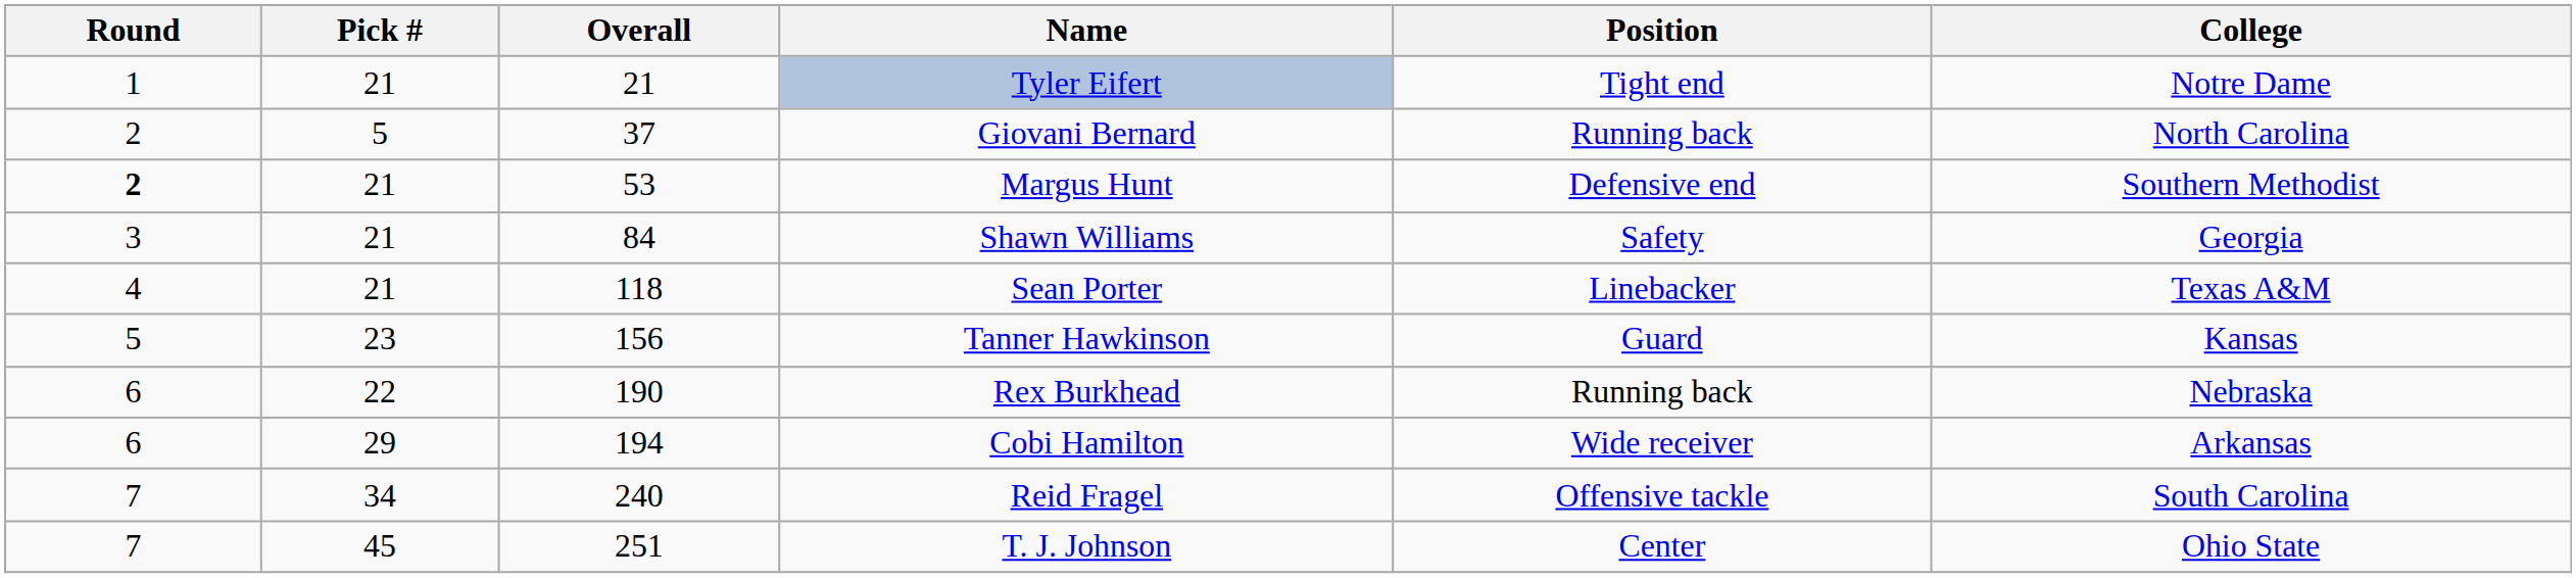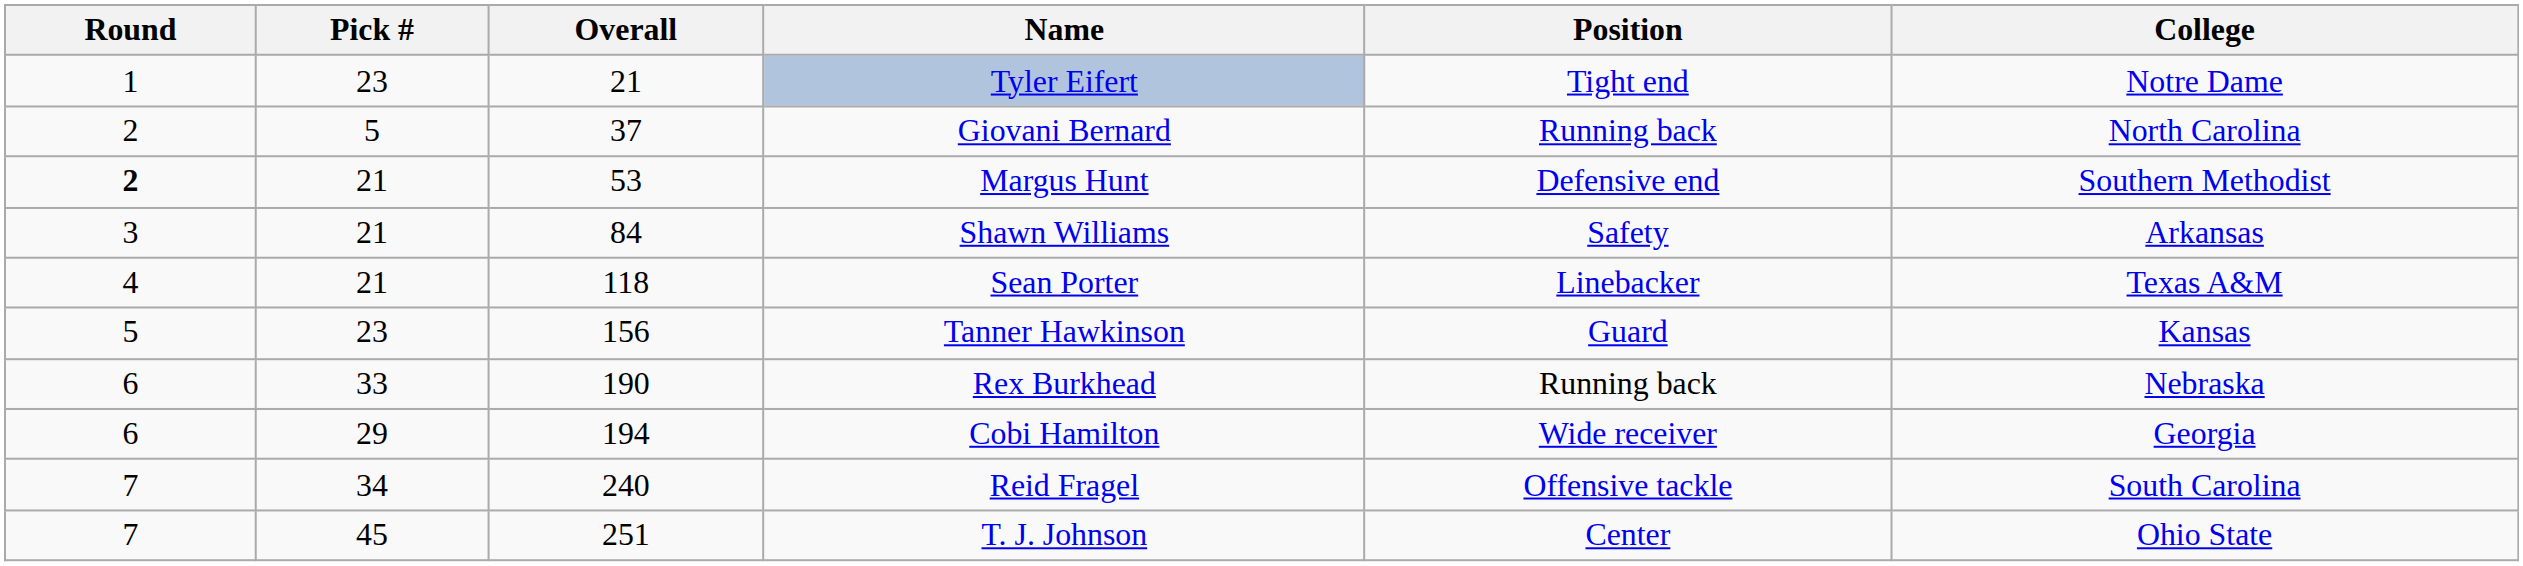Tyler Eifert | Pick #: 21 -> 23
Shawn Williams | College: Georgia -> Arkansas
Rex Burkhead | Pick #: 22 -> 33
Cobi Hamilton | College: Arkansas -> Georgia
